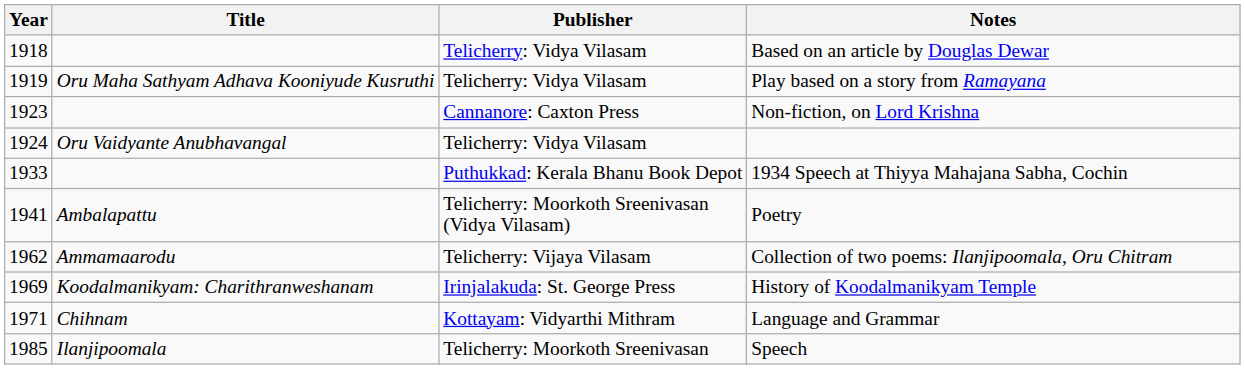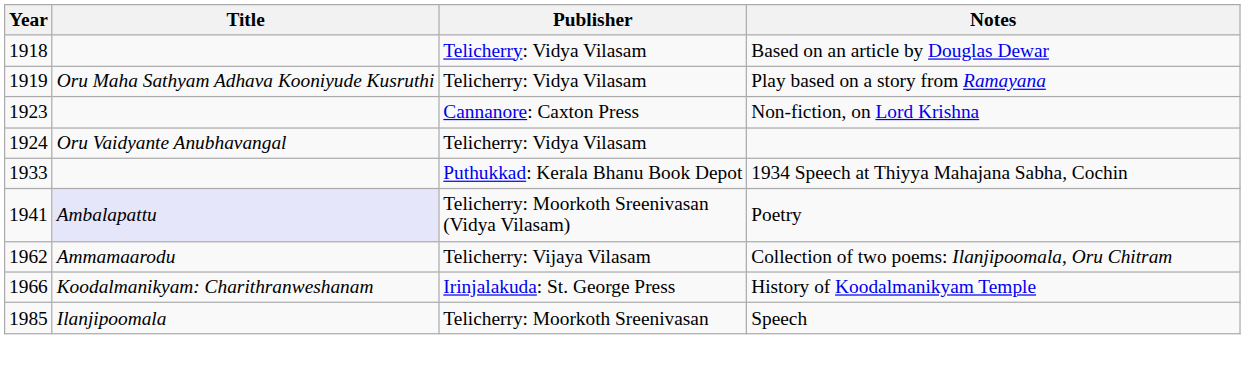Poetry | Title: no background -> lavender background
History of Koodalmanikyam Temple | Year: 1969 -> 1966
- row: 1971 | Chihnam | Kottayam: Vidyarthi Mithram | Language and Grammar
